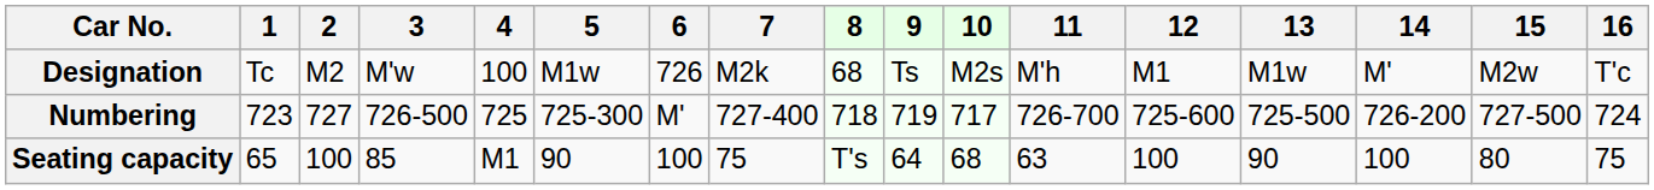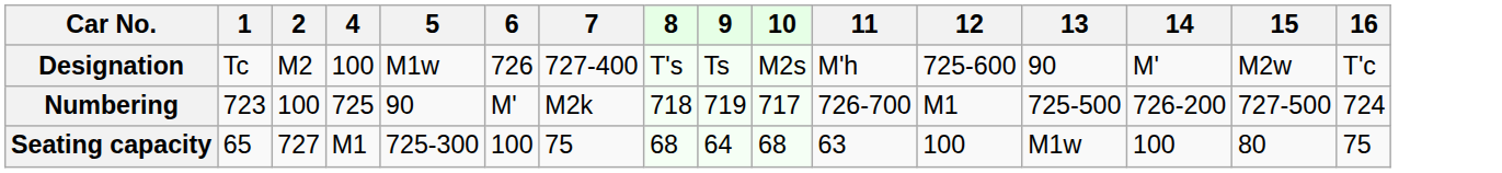- column: 3 | M'w | 726-500 | 85
Designation | 7: M2k -> 727-400
Designation | 8: 68 -> T's
Designation | 12: M1 -> 725-600
Designation | 13: M1w -> 90
Numbering | 2: 727 -> 100
Numbering | 5: 725-300 -> 90
Numbering | 7: 727-400 -> M2k
Numbering | 12: 725-600 -> M1
Seating capacity | 2: 100 -> 727
Seating capacity | 5: 90 -> 725-300
Seating capacity | 8: T's -> 68
Seating capacity | 13: 90 -> M1w
